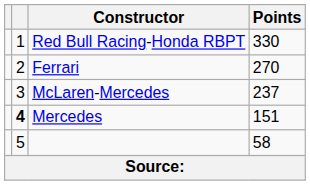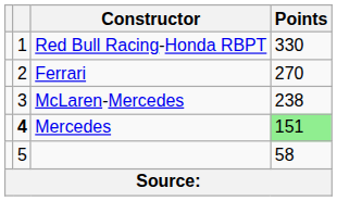McLaren-Mercedes | Points: 237 -> 238
Mercedes | Points: no background -> lightgreen background
